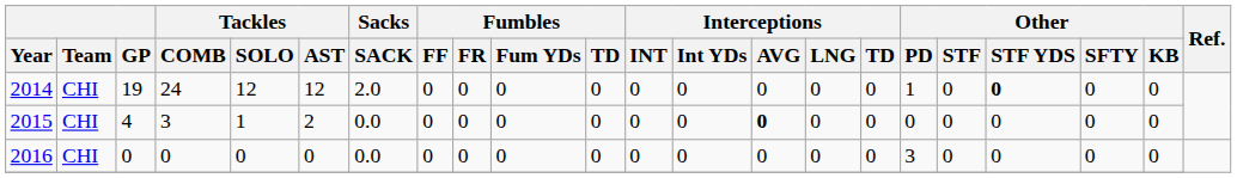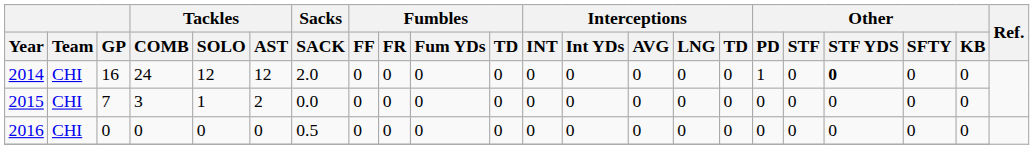2014 | GP: 19 -> 16
2015 | GP: 4 -> 7
2015 | Interceptions / AVG: bold -> normal
2016 | Sacks / SACK: 0.0 -> 0.5
2016 | Other / PD: 3 -> 0
